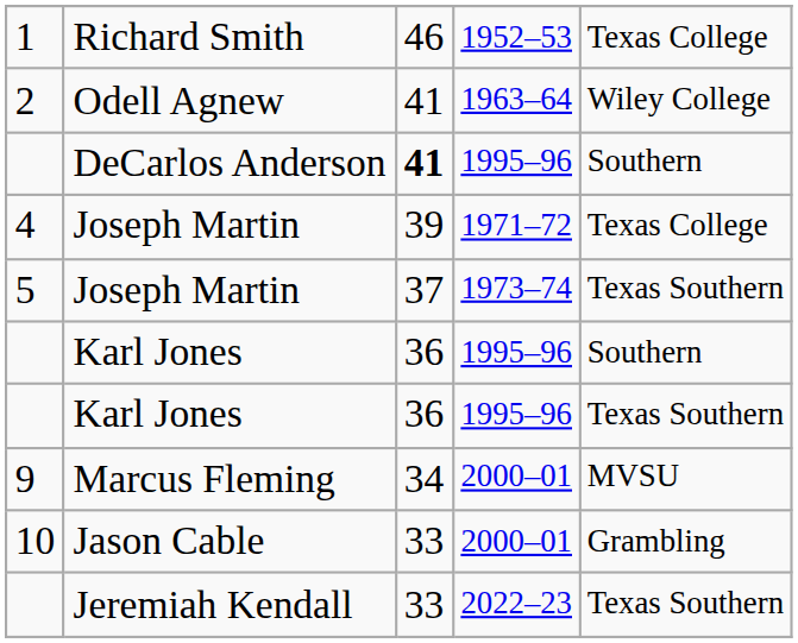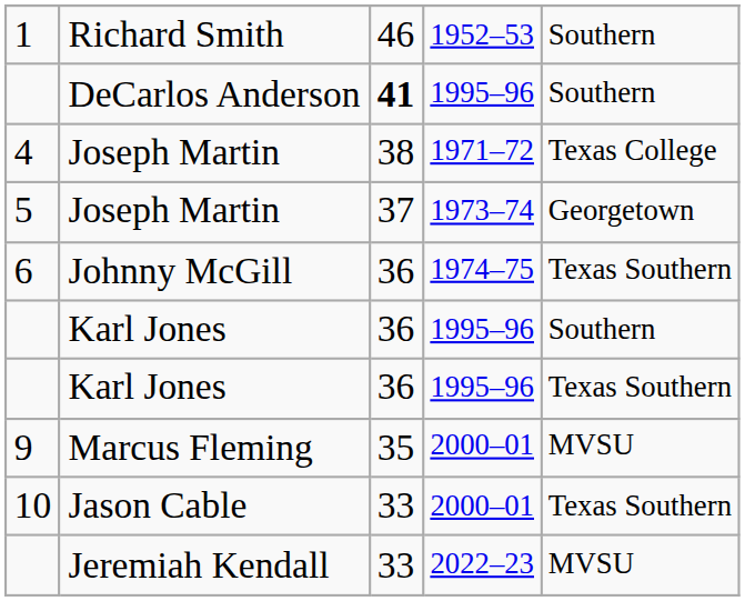Richard Smith | column 5: Texas College -> Southern
- row: 2 | Odell Agnew | 41 | 1963–64 | Wiley College
4 / Joseph Martin | column 3: 39 -> 38
5 / Joseph Martin | column 5: Texas Southern -> Georgetown
+ row: 6 | Johnny McGill | 36 | 1974–75 | Texas Southern
Marcus Fleming | column 3: 34 -> 35
Jason Cable | column 5: Grambling -> Texas Southern
Jeremiah Kendall | column 5: Texas Southern -> MVSU
